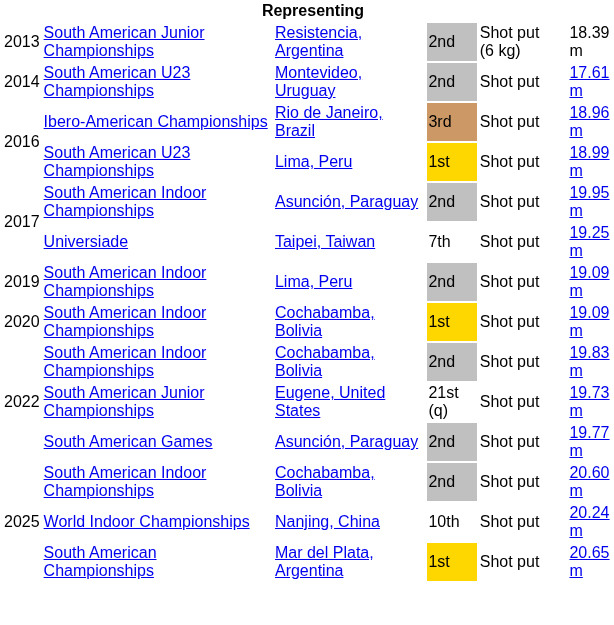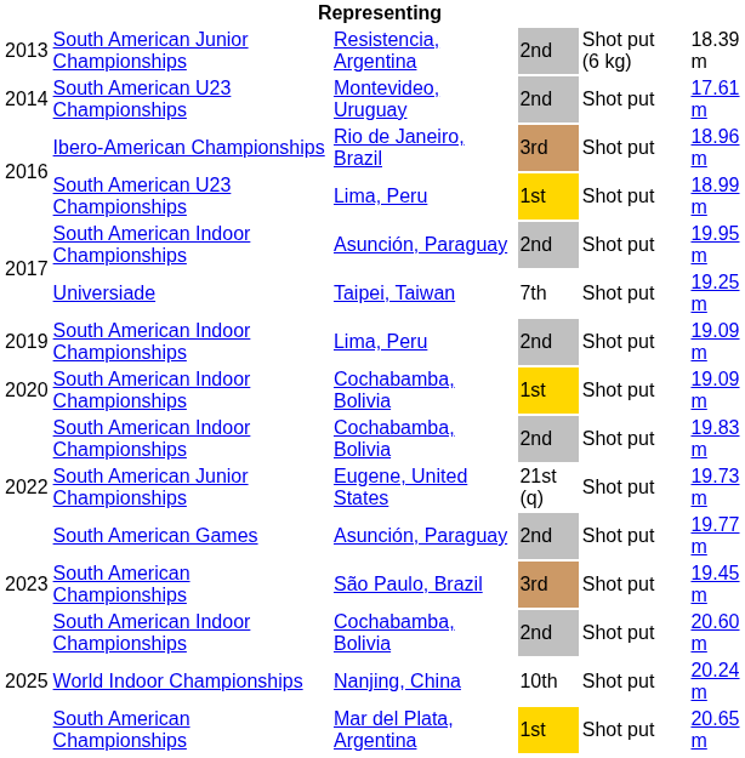+ row: 2023 | South American Championships | São Paulo, Brazil | 3rd | Shot put | 19.45 m
